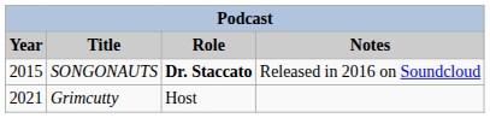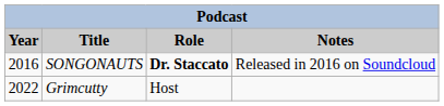SONGONAUTS | Year: 2015 -> 2016
Grimcutty | Year: 2021 -> 2022
